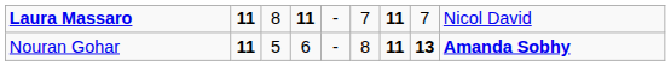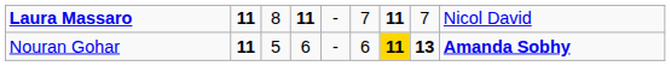Nouran Gohar | column 6: 8 -> 6
Nouran Gohar | column 7: no background -> gold background
